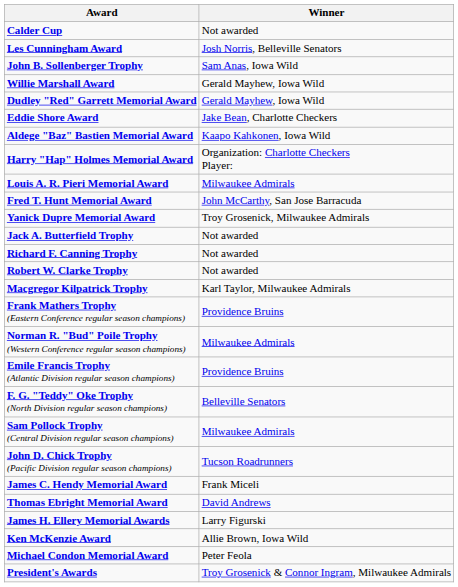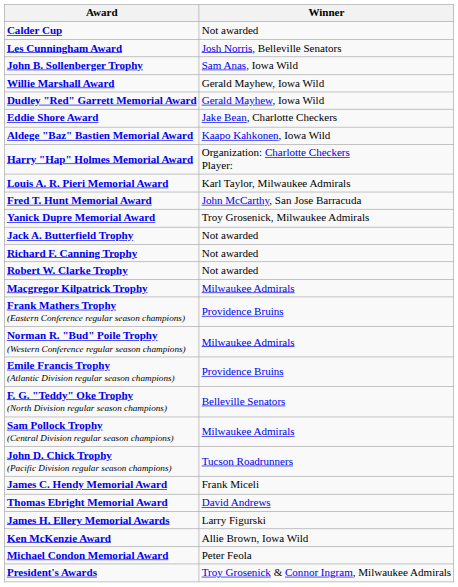Louis A. R. Pieri Memorial Award | Winner: Milwaukee Admirals -> Karl Taylor, Milwaukee Admirals
Macgregor Kilpatrick Trophy | Winner: Karl Taylor, Milwaukee Admirals -> Milwaukee Admirals
